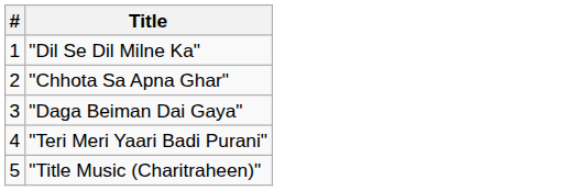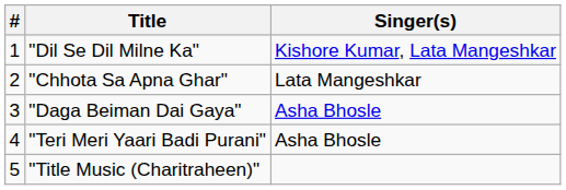+ column: Singer(s) | Kishore Kumar, Lata Mangeshkar | Lata Mangeshkar | Asha Bhosle | Asha Bhosle
